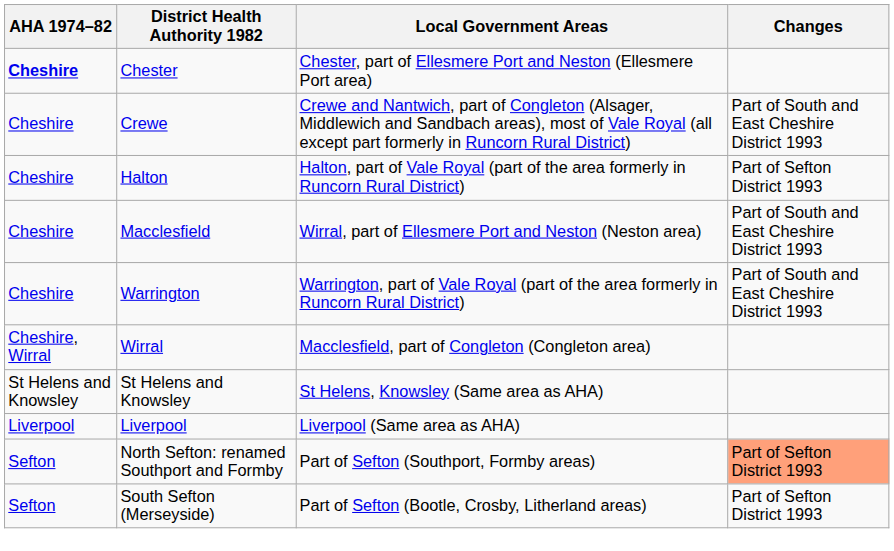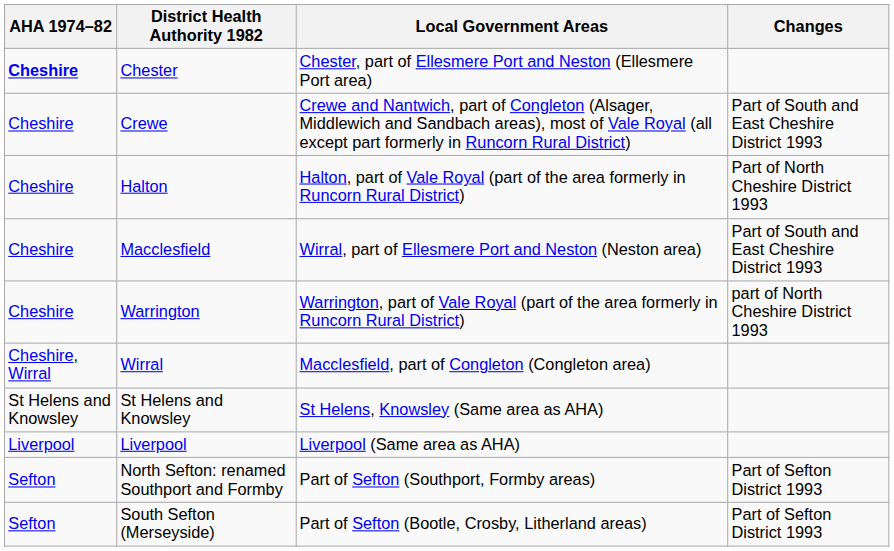Halton | Changes: Part of Sefton District 1993 -> Part of North Cheshire District 1993
Warrington | Changes: Part of South and East Cheshire District 1993 -> part of North Cheshire District 1993
North Sefton: renamed Southport and Formby | Changes: lightsalmon background -> no background
